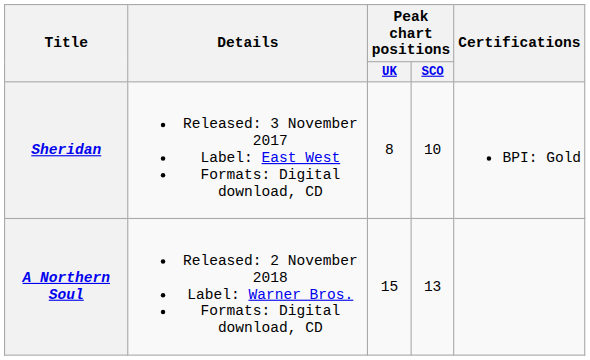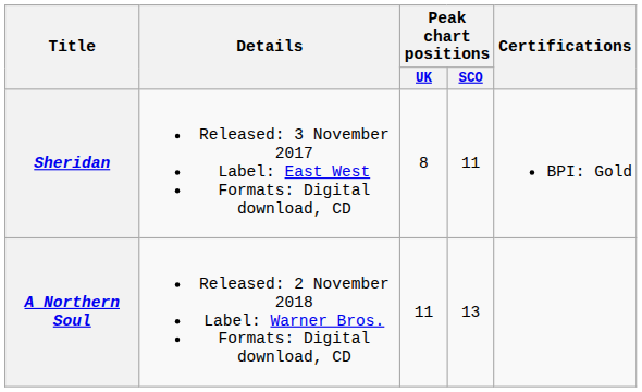Sheridan | Peak chart positions / SCO: 10 -> 11
A Northern Soul | Peak chart positions / UK: 15 -> 11
